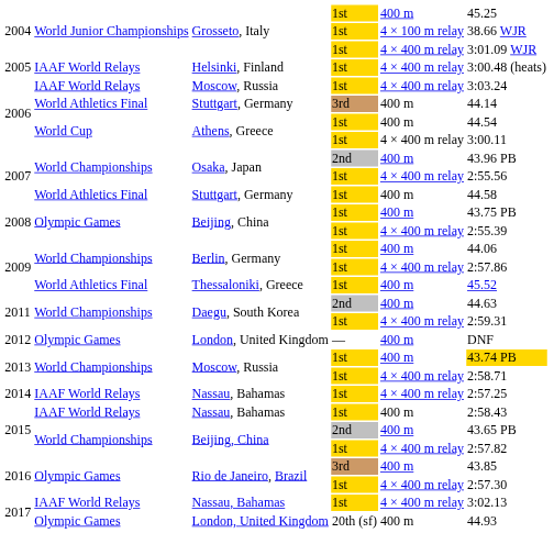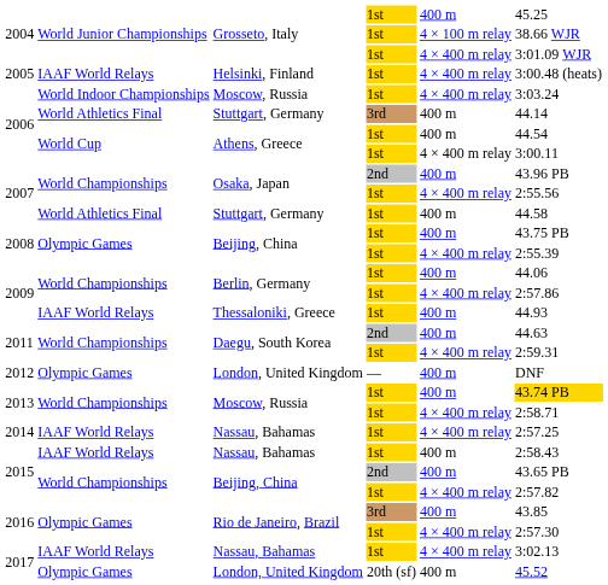2006 / Moscow, Russia | column 2: IAAF World Relays -> World Indoor Championships
2009 / Thessaloniki, Greece | column 2: World Athletics Final -> IAAF World Relays
2009 / Thessaloniki, Greece | column 6: 45.52 -> 44.93
2017 / London, United Kingdom | column 6: 44.93 -> 45.52
